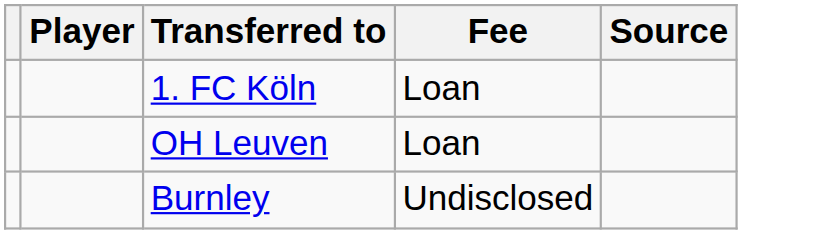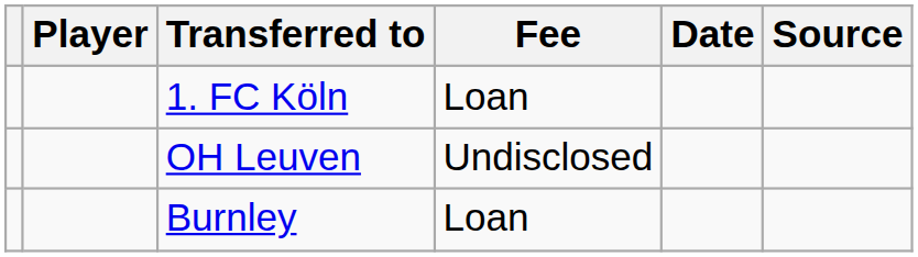+ column: Date
OH Leuven | Fee: Loan -> Undisclosed
Burnley | Fee: Undisclosed -> Loan
